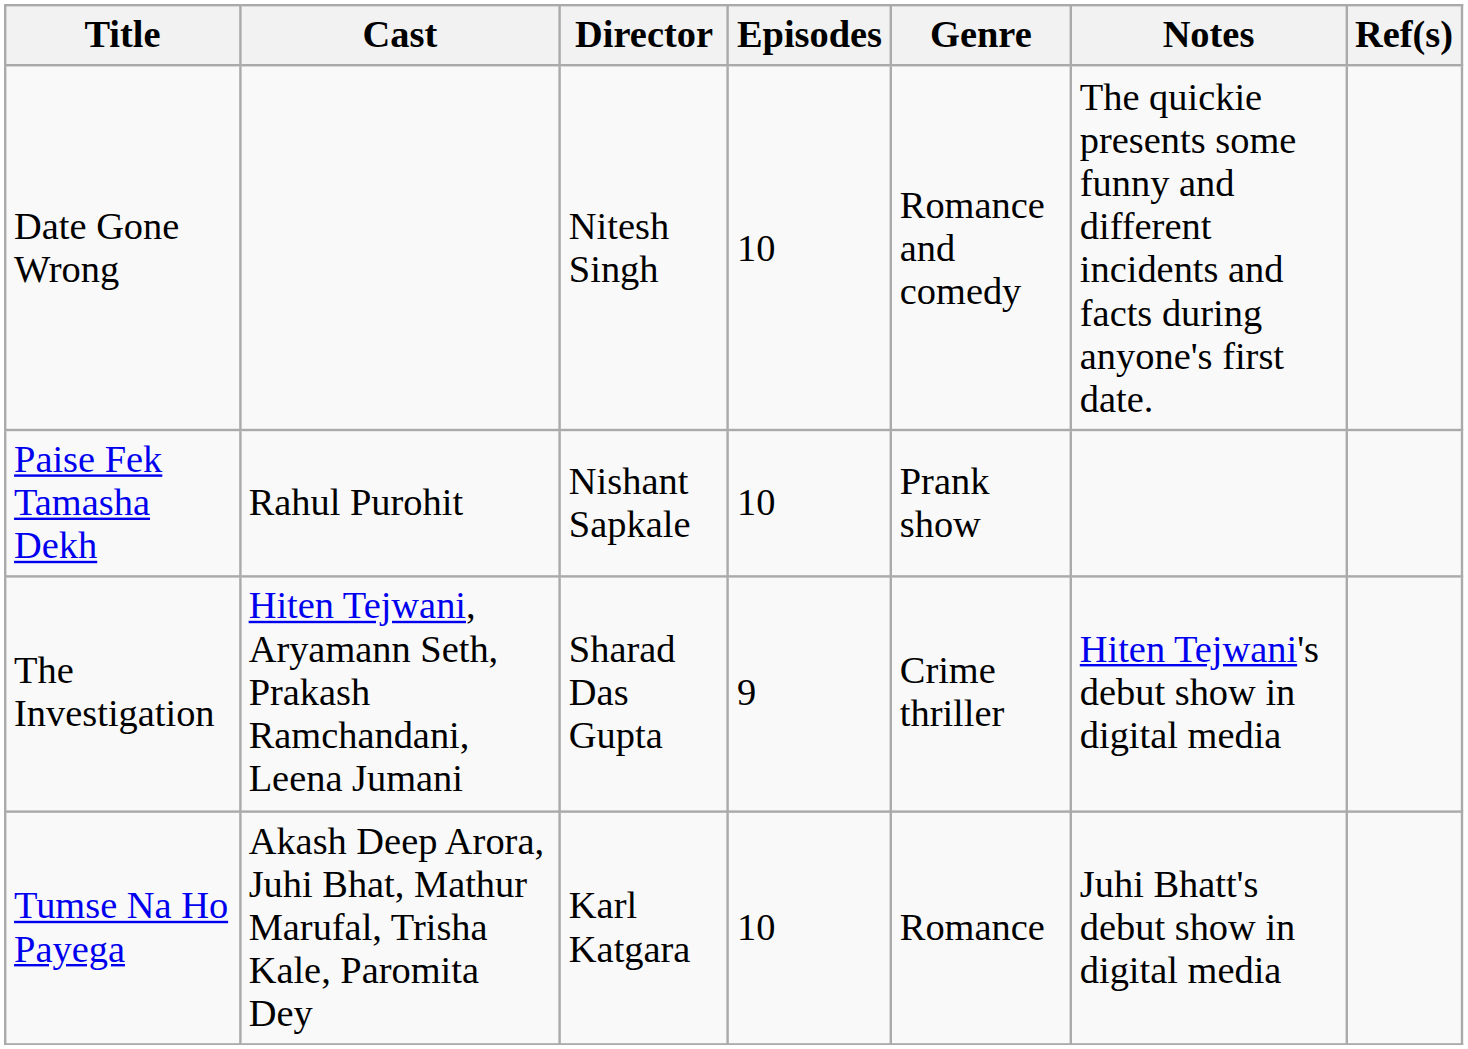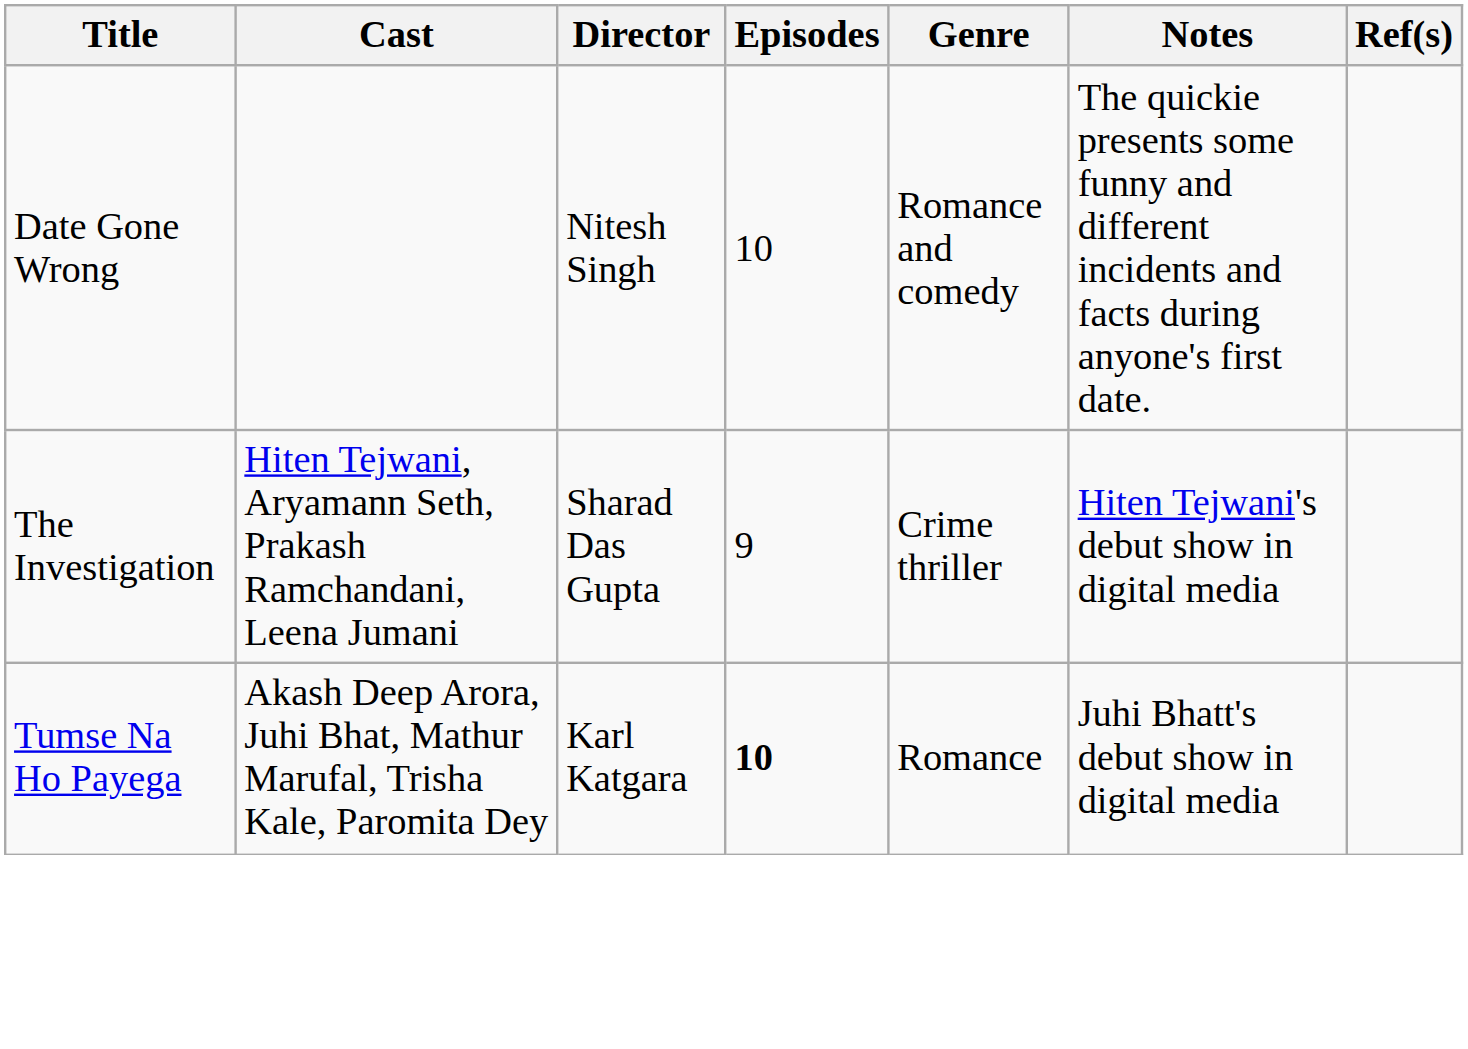- row: Paise Fek Tamasha Dekh | Rahul Purohit | Nishant Sapkale | 10 | Prank show
Tumse Na Ho Payega | Episodes: normal -> bold
